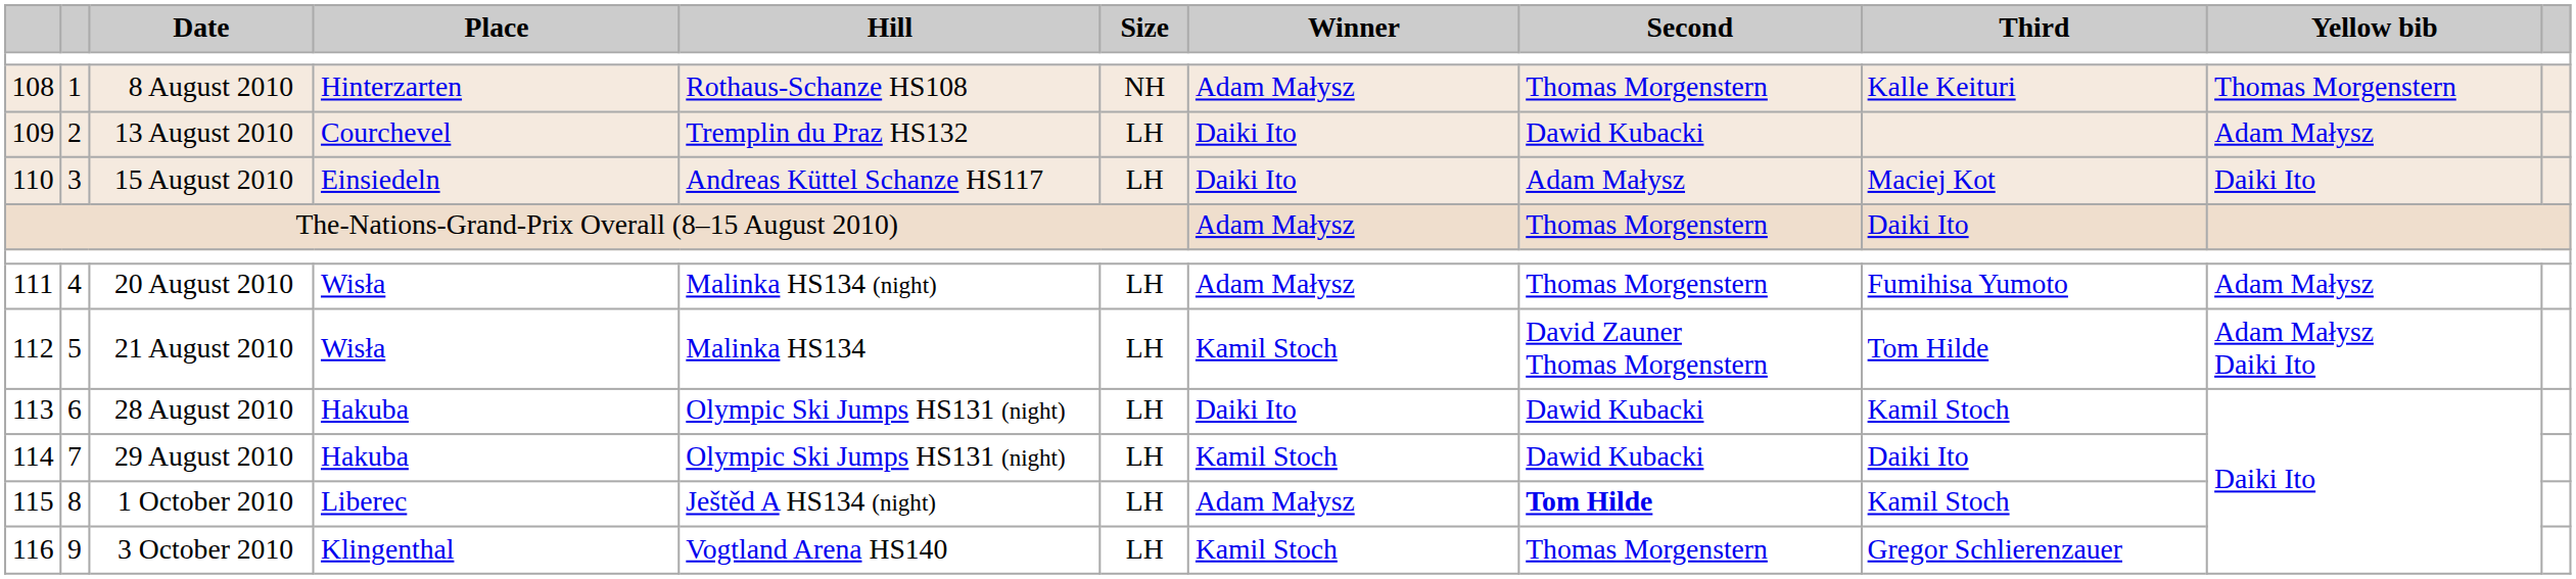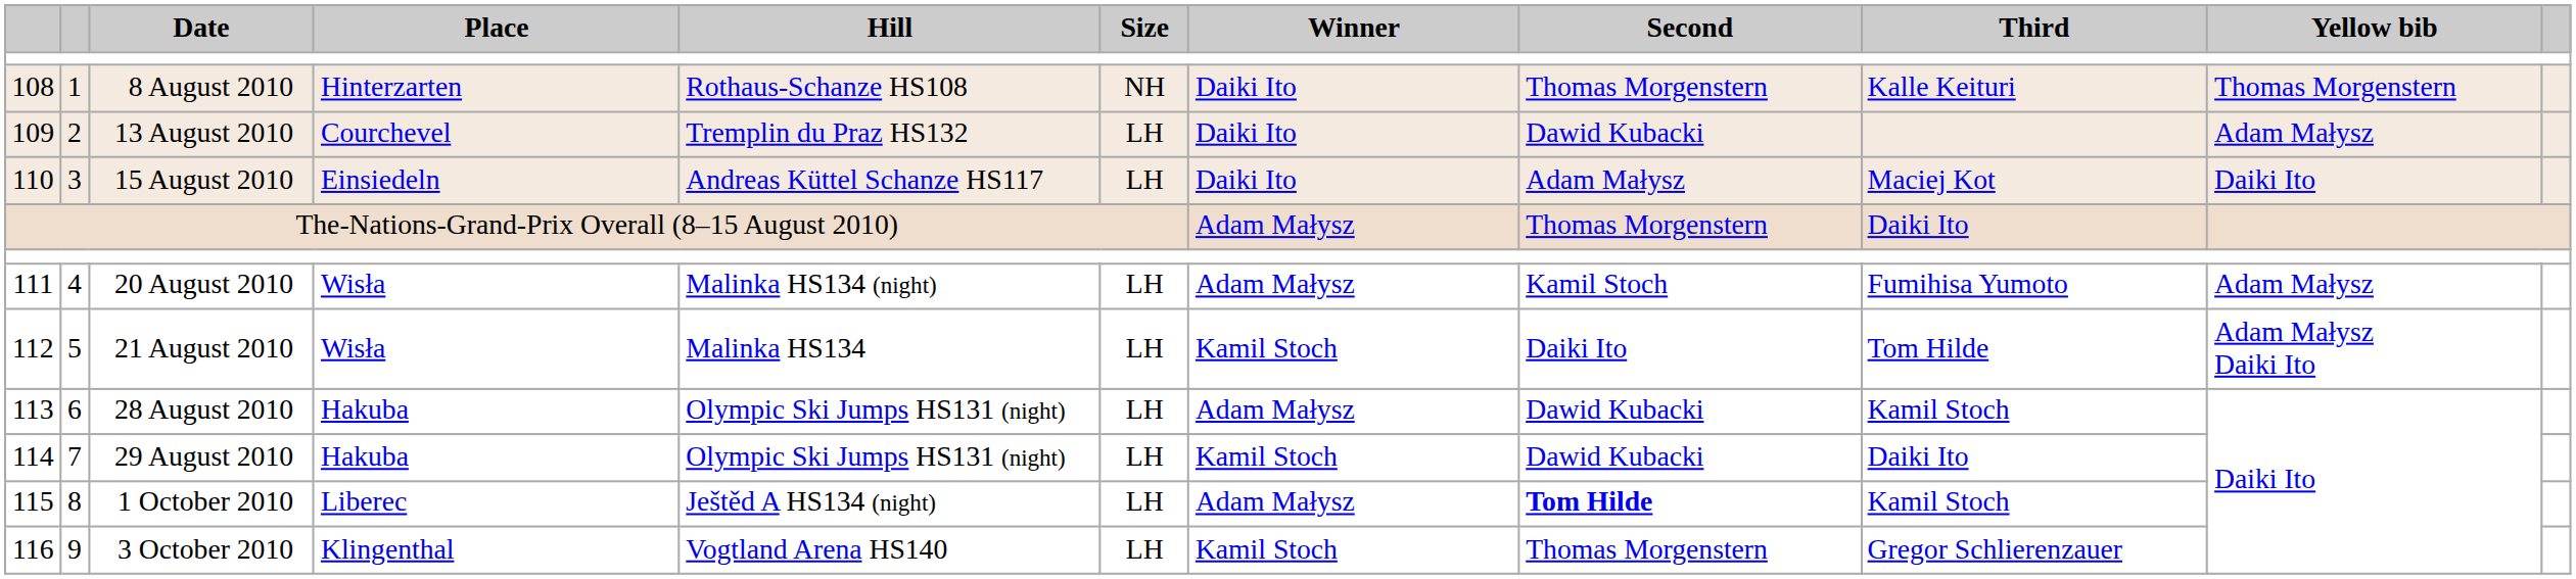8 August 2010 | Winner: Adam Małysz -> Daiki Ito
20 August 2010 | Second: Thomas Morgenstern -> Kamil Stoch
21 August 2010 | Second: David Zauner Thomas Morgenstern -> Daiki Ito
28 August 2010 | Winner: Daiki Ito -> Adam Małysz
